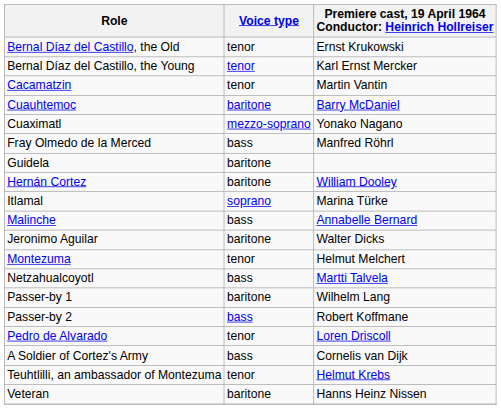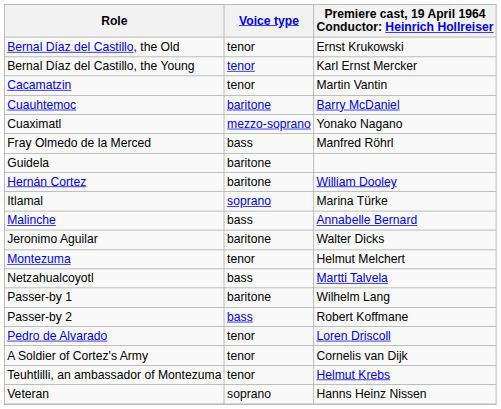A Soldier of Cortez's Army | Voice type: bass -> tenor
Veteran | Voice type: baritone -> soprano
